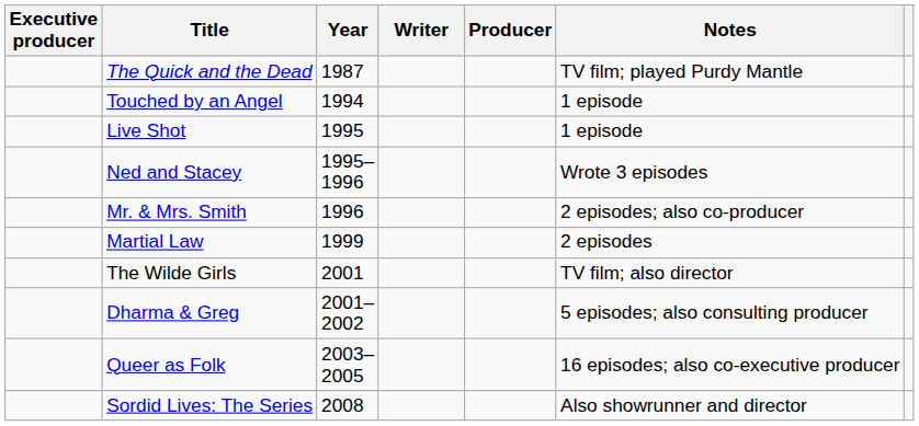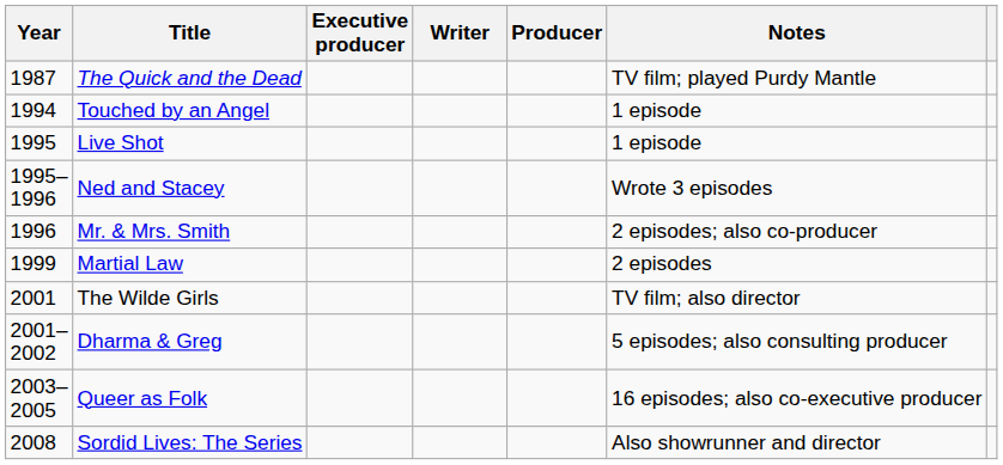columns swapped: Year <-> Executive producer
